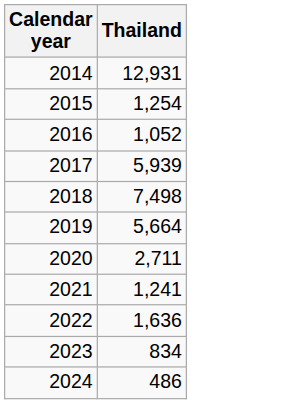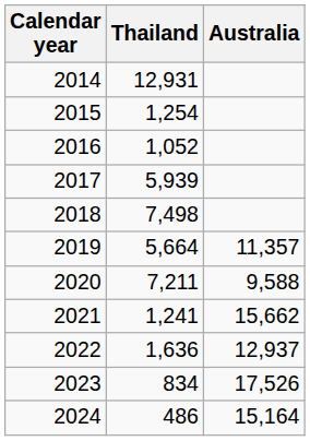+ column: Australia | 11,357 | 9,588 | 15,662 | 12,937 | 17,526 | 15,164
2020 | Thailand: 2,711 -> 7,211
